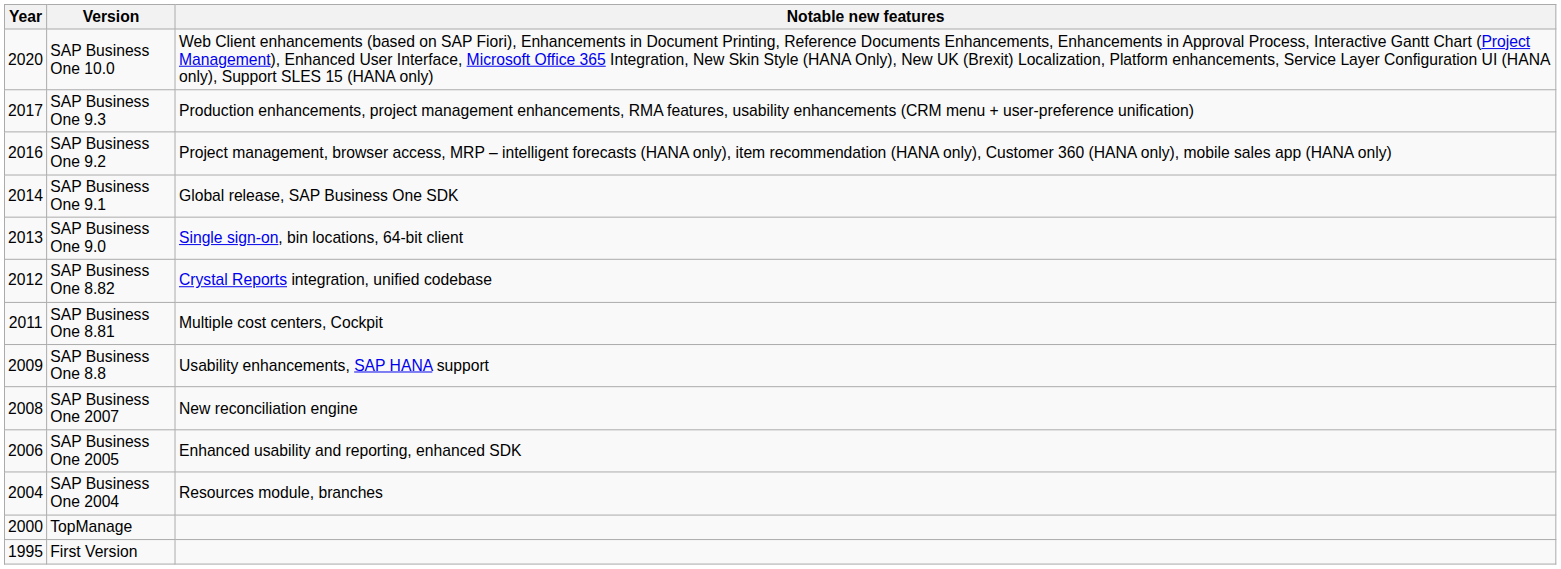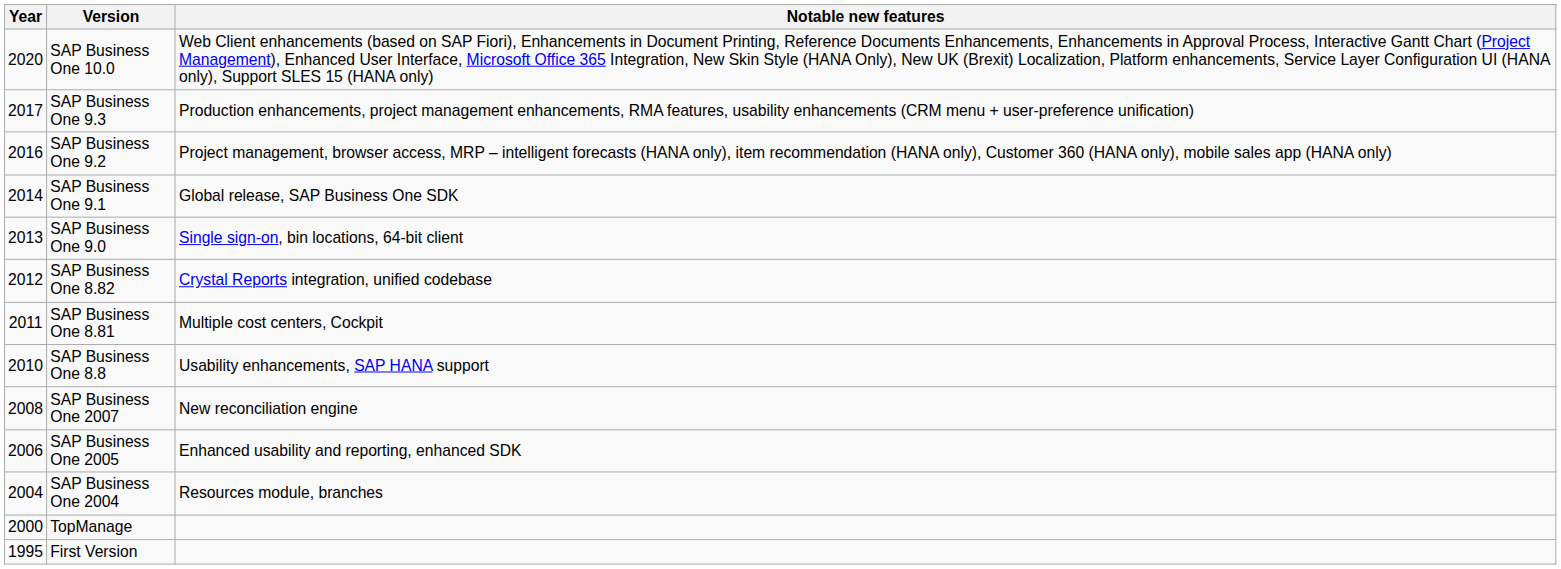SAP Business One 8.8 | Year: 2009 -> 2010
